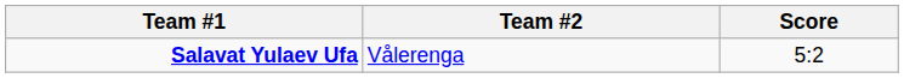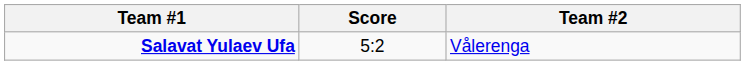columns swapped: Score <-> Team #2
